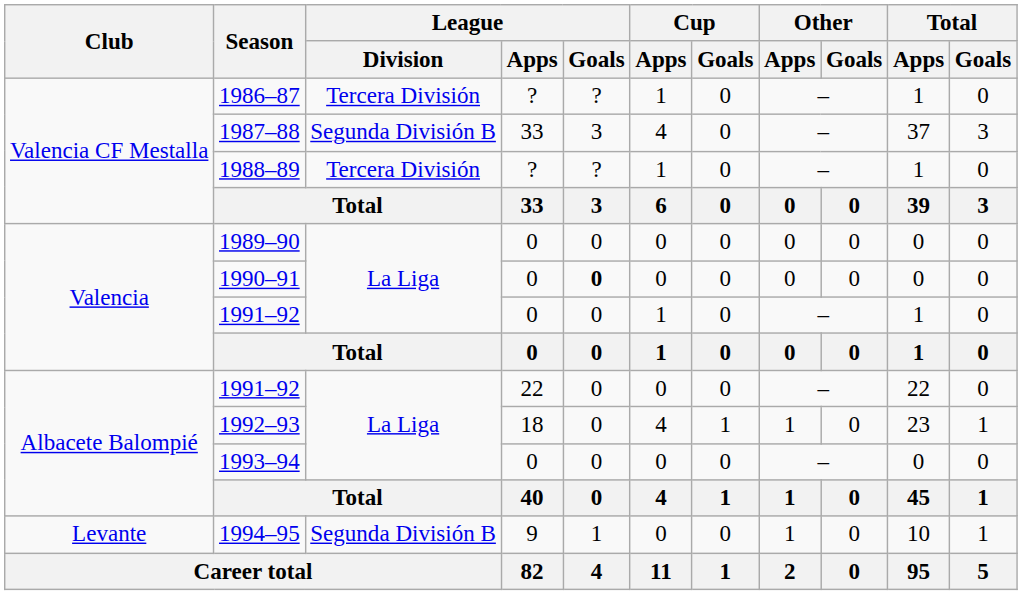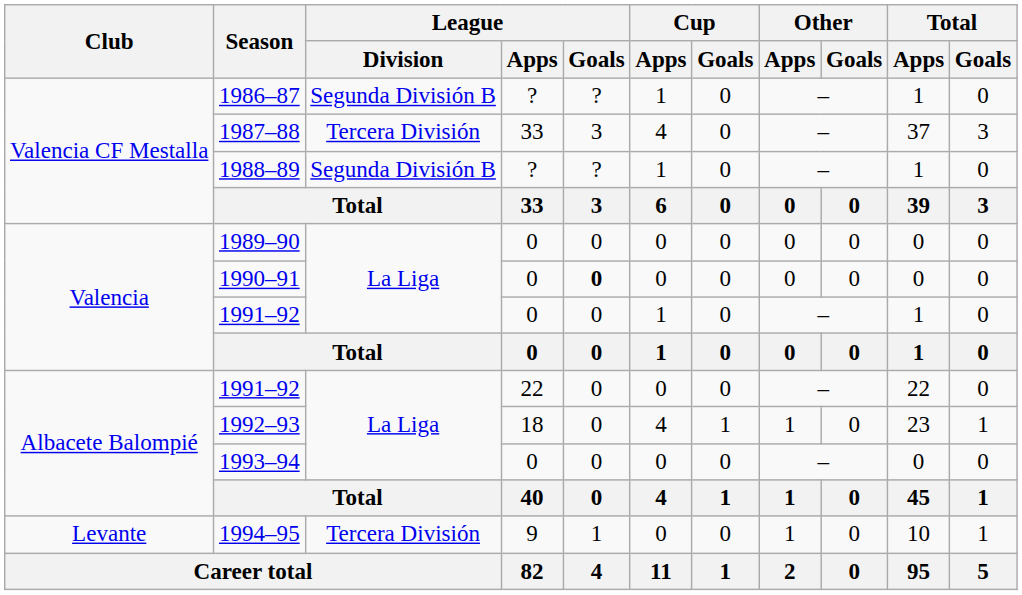1986–87 | League / Division: Tercera División -> Segunda División B
1987–88 | League / Division: Segunda División B -> Tercera División
1988–89 | League / Division: Tercera División -> Segunda División B
1994–95 | League / Division: Segunda División B -> Tercera División
